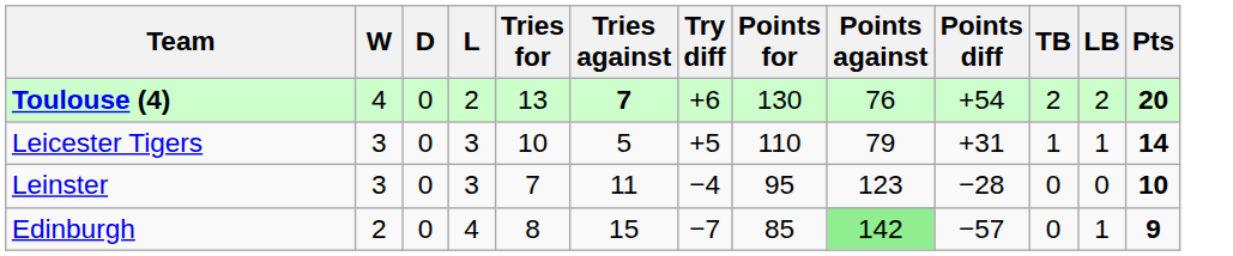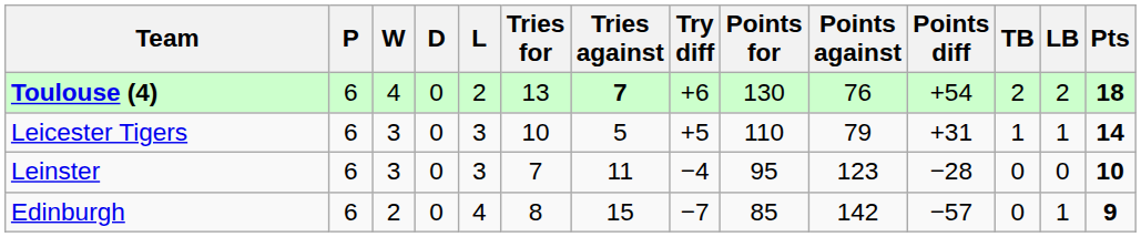+ column: P | 6 | 6 | 6 | 6
Toulouse (4) | Pts: 20 -> 18
Edinburgh | Points against: lightgreen background -> no background
